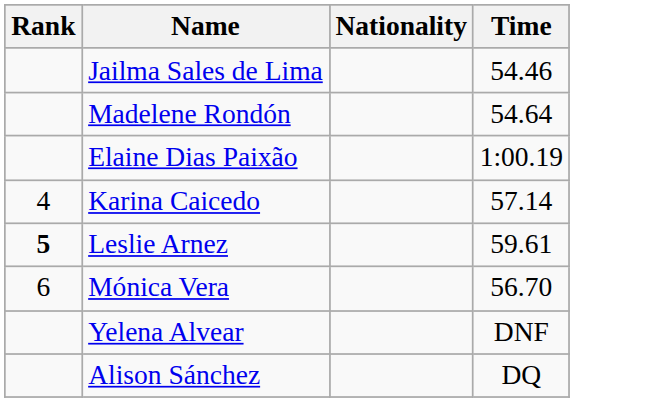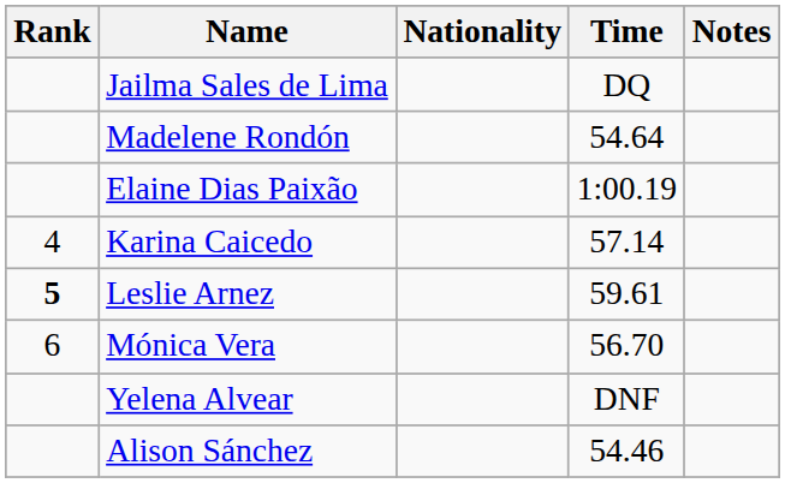+ column: Notes
Jailma Sales de Lima | Time: 54.46 -> DQ
Alison Sánchez | Time: DQ -> 54.46
